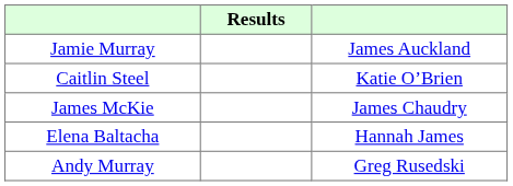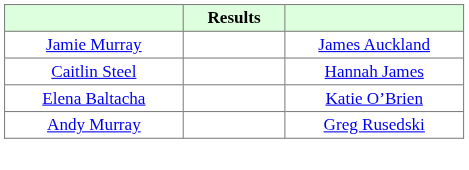Caitlin Steel | column 3: Katie O’Brien -> Hannah James
- row: James McKie | James Chaudry
Elena Baltacha | column 3: Hannah James -> Katie O’Brien
